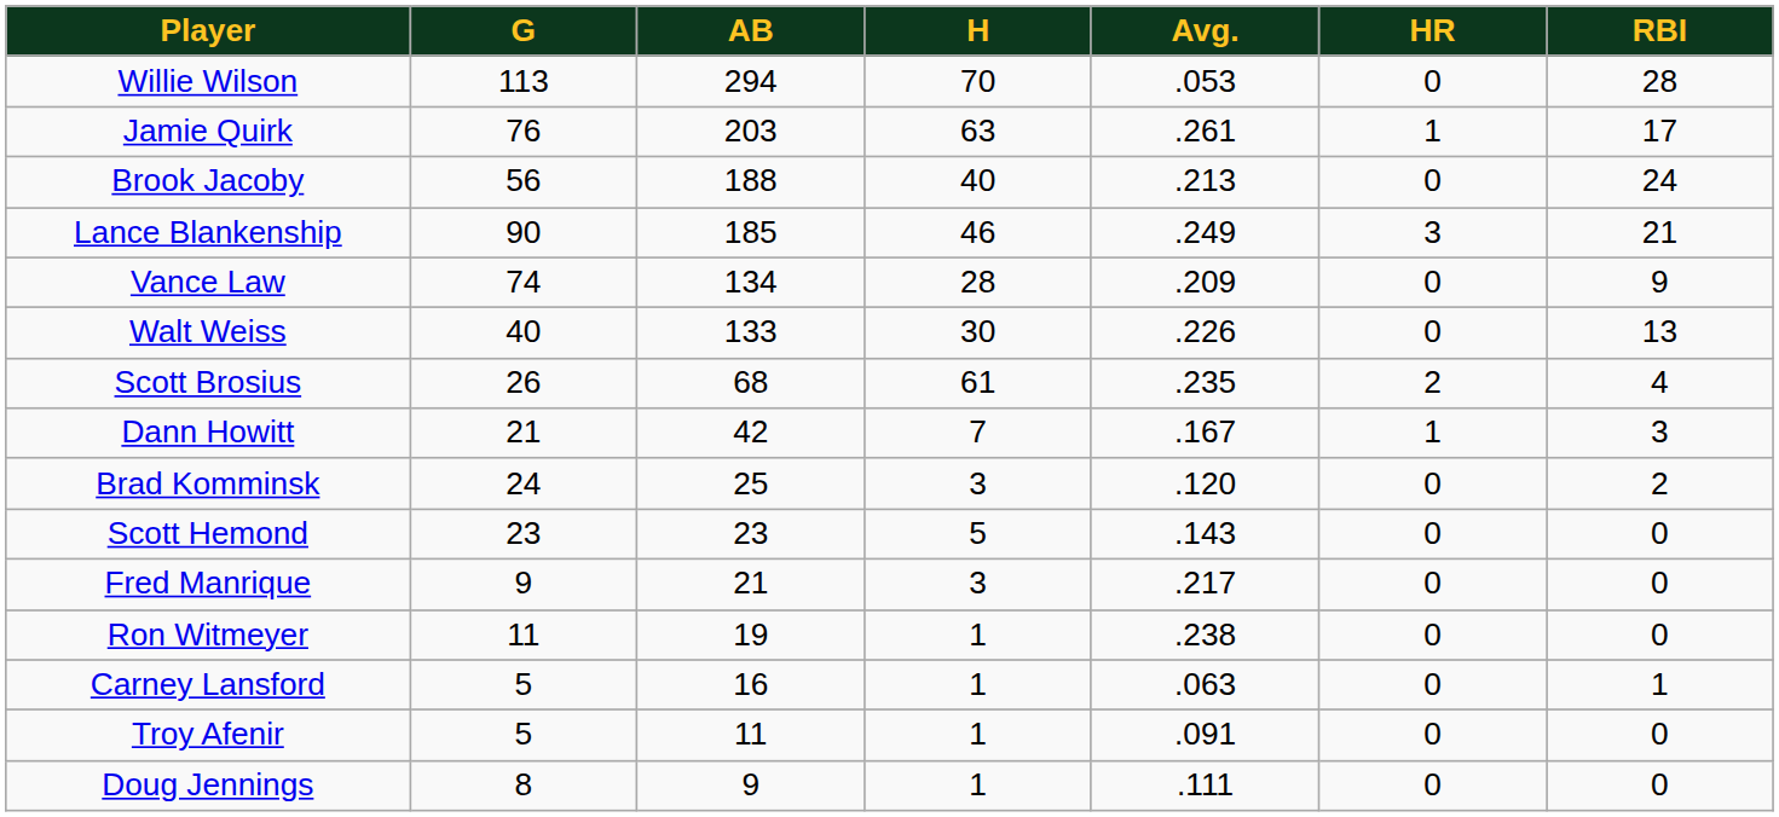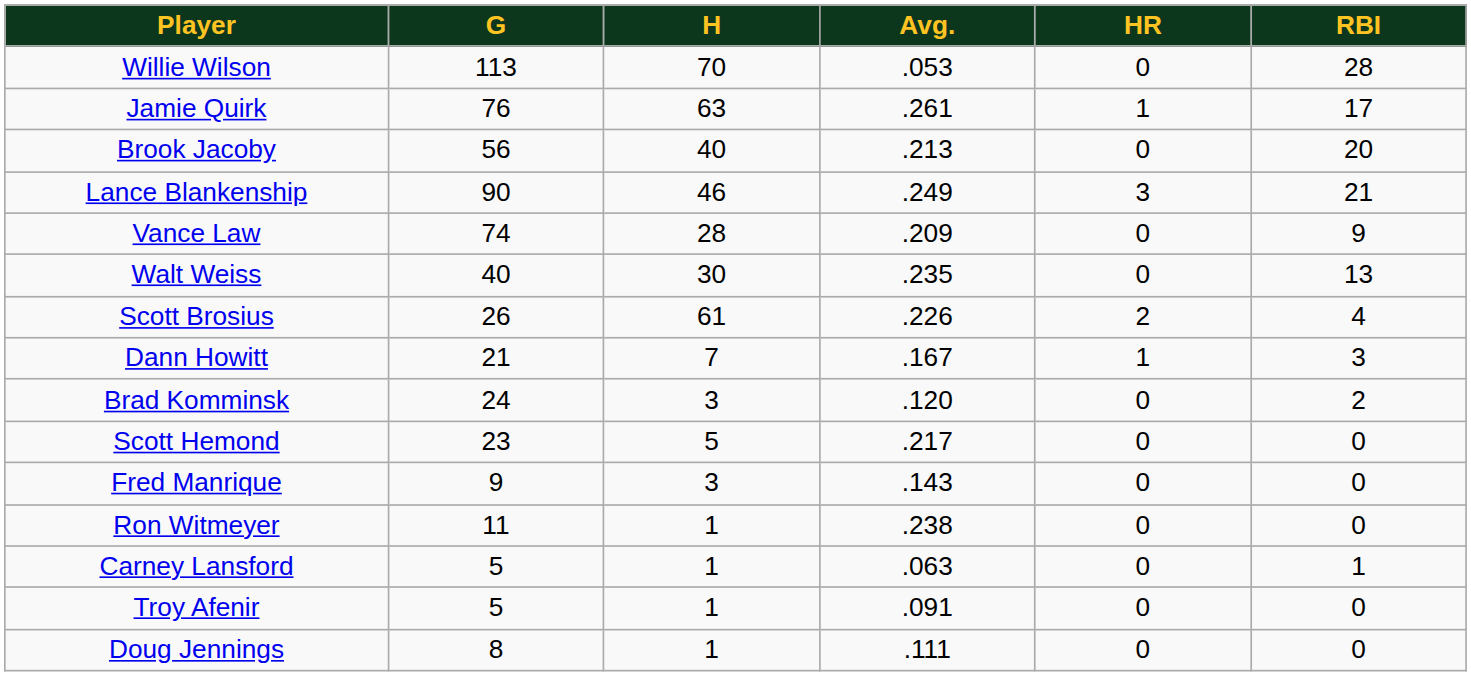- column: AB | 294 | 203 | 188 | 185 | 134 | 133 | 68 | 42 | 25 | 23 | 21 | 19 | 16 | 11 | 9
Brook Jacoby | RBI: 24 -> 20
Walt Weiss | Avg.: .226 -> .235
Scott Brosius | Avg.: .235 -> .226
Scott Hemond | Avg.: .143 -> .217
Fred Manrique | Avg.: .217 -> .143
